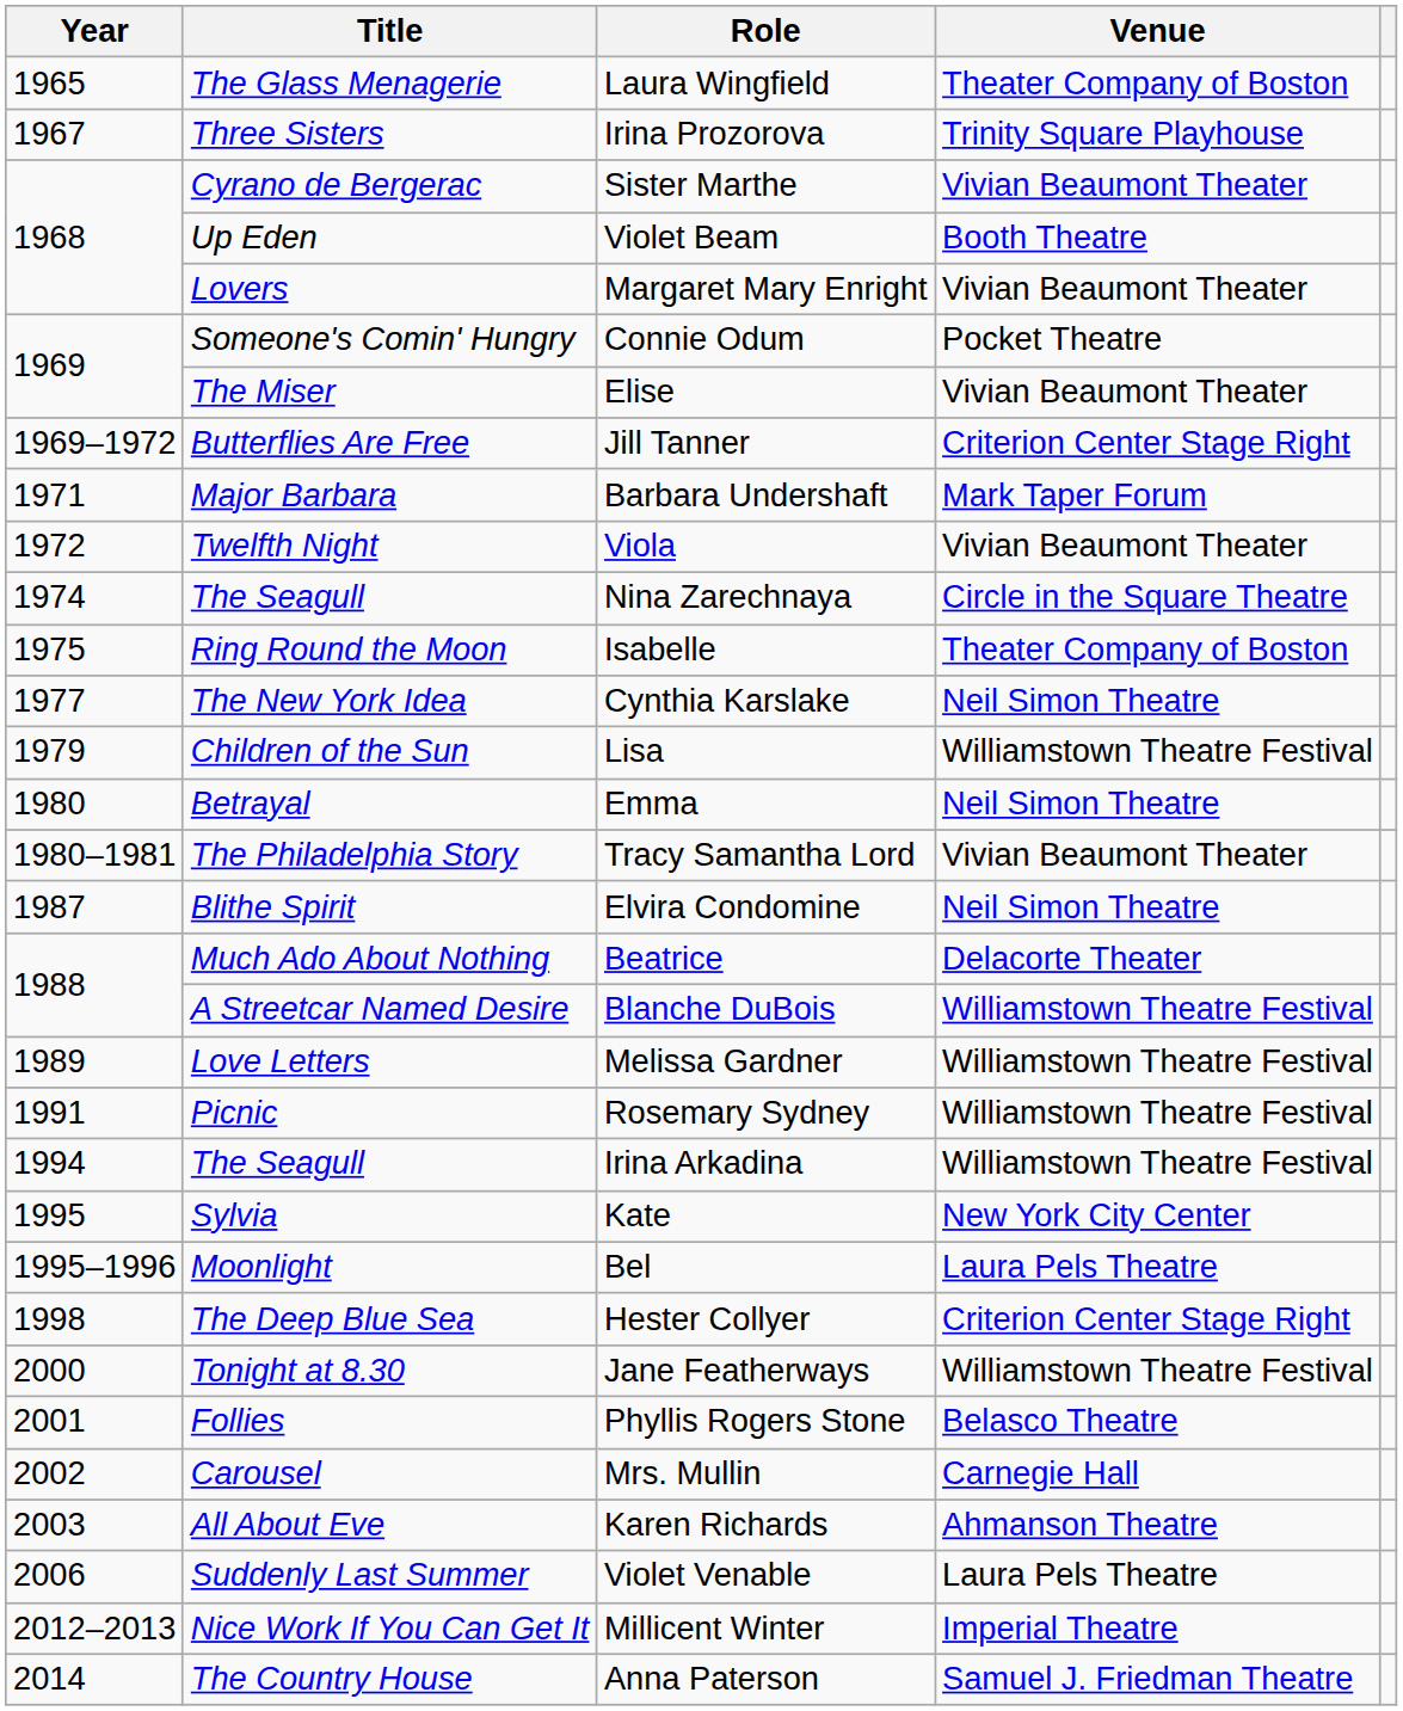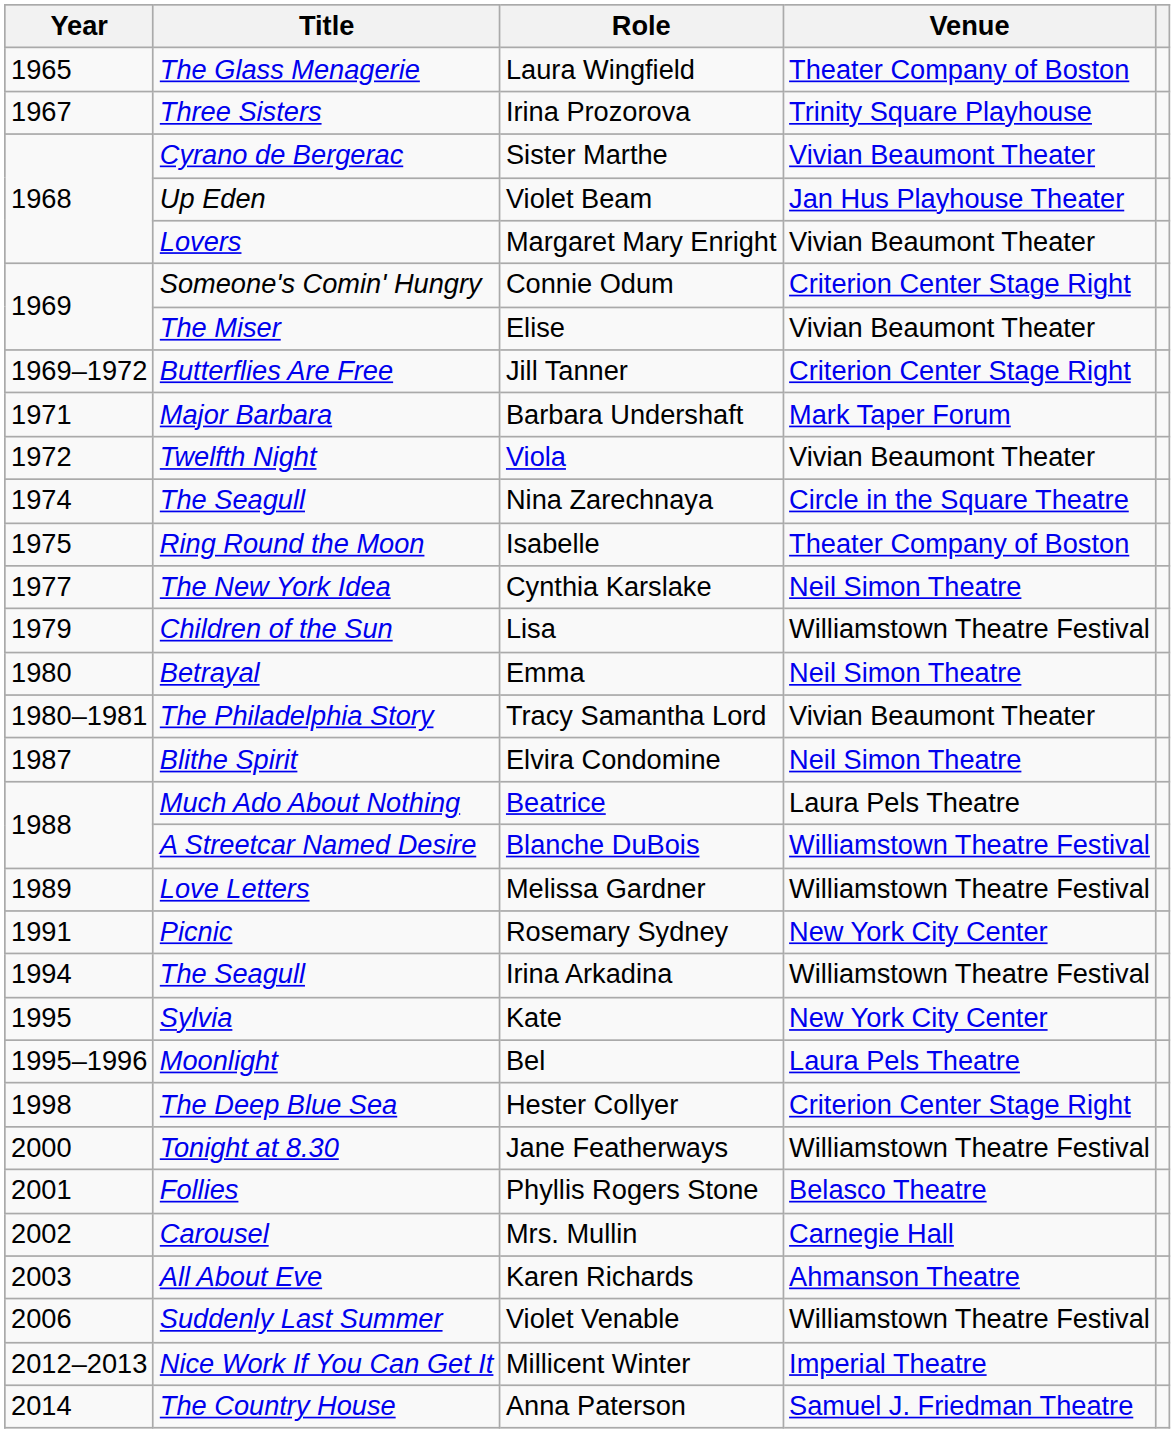Violet Beam | Venue: Booth Theatre -> Jan Hus Playhouse Theater
Connie Odum | Venue: Pocket Theatre -> Criterion Center Stage Right
Beatrice | Venue: Delacorte Theater -> Laura Pels Theatre
Rosemary Sydney | Venue: Williamstown Theatre Festival -> New York City Center
Violet Venable | Venue: Laura Pels Theatre -> Williamstown Theatre Festival
